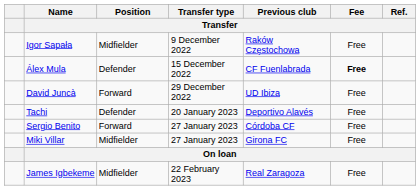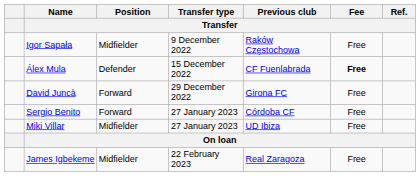David Juncà | Previous club / Transfer: UD Ibiza -> Girona FC
- row: Tachi | Defender | 20 January 2023 | Deportivo Alavés | Free
Miki Villar | Previous club / Transfer: Girona FC -> UD Ibiza
